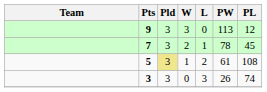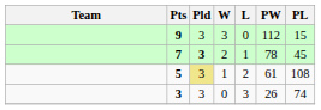9 | PW: 113 -> 112
9 | PL: 12 -> 15
7 | Pld: normal -> bold
